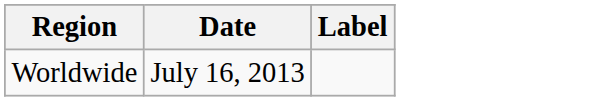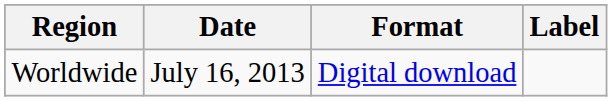+ column: Format | Digital download
